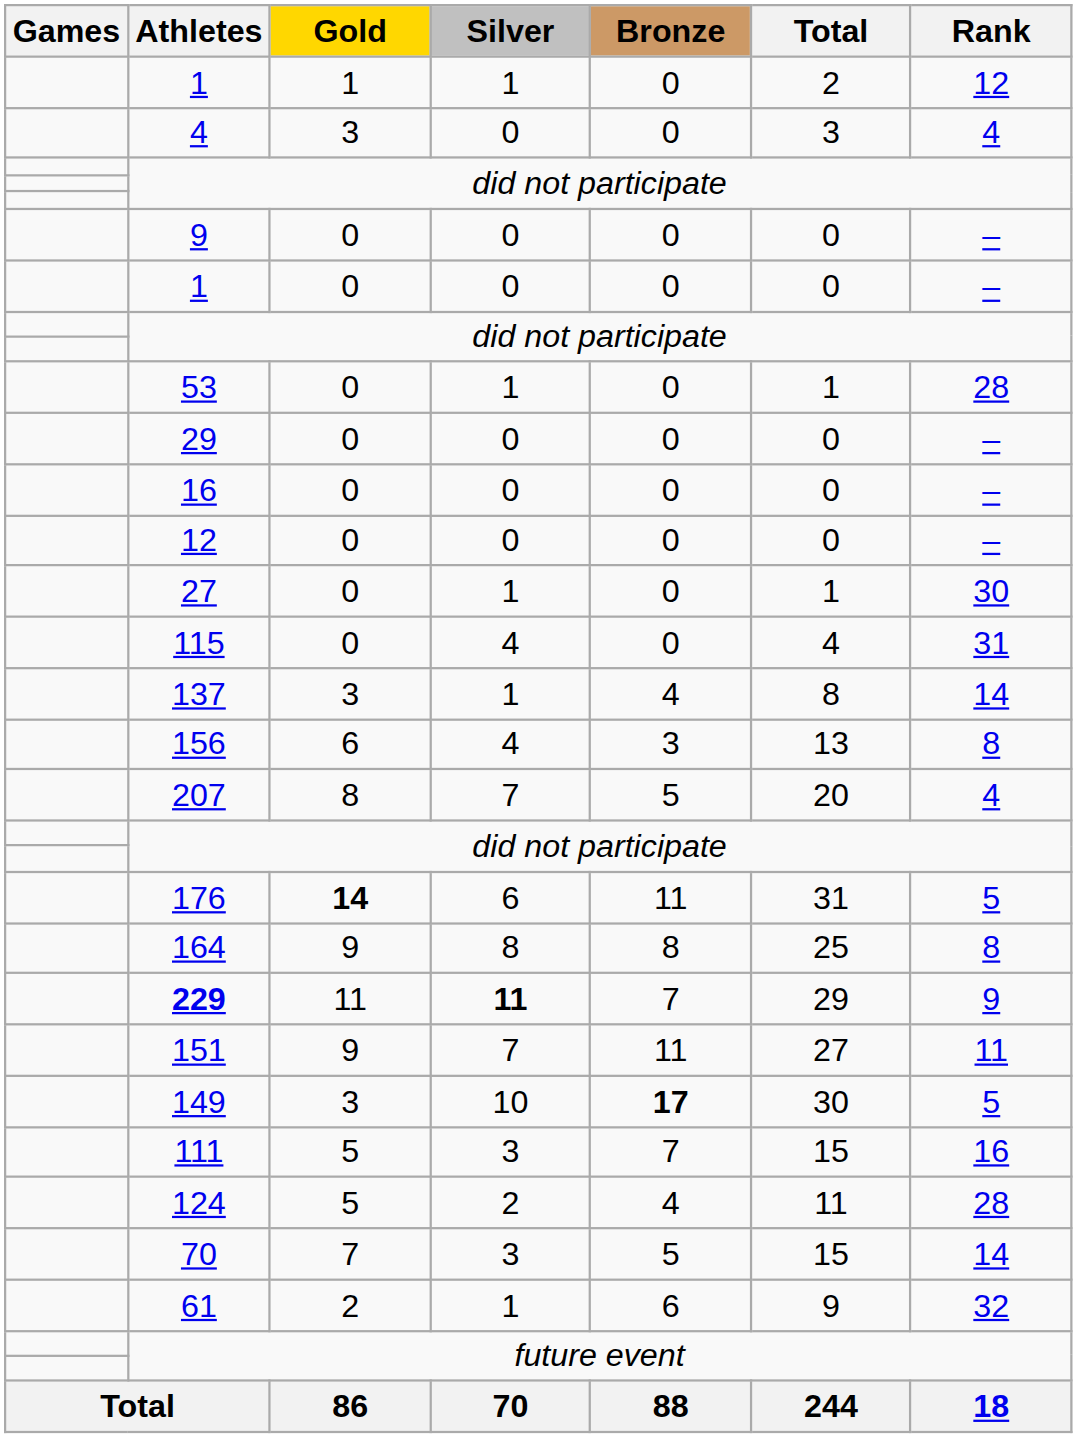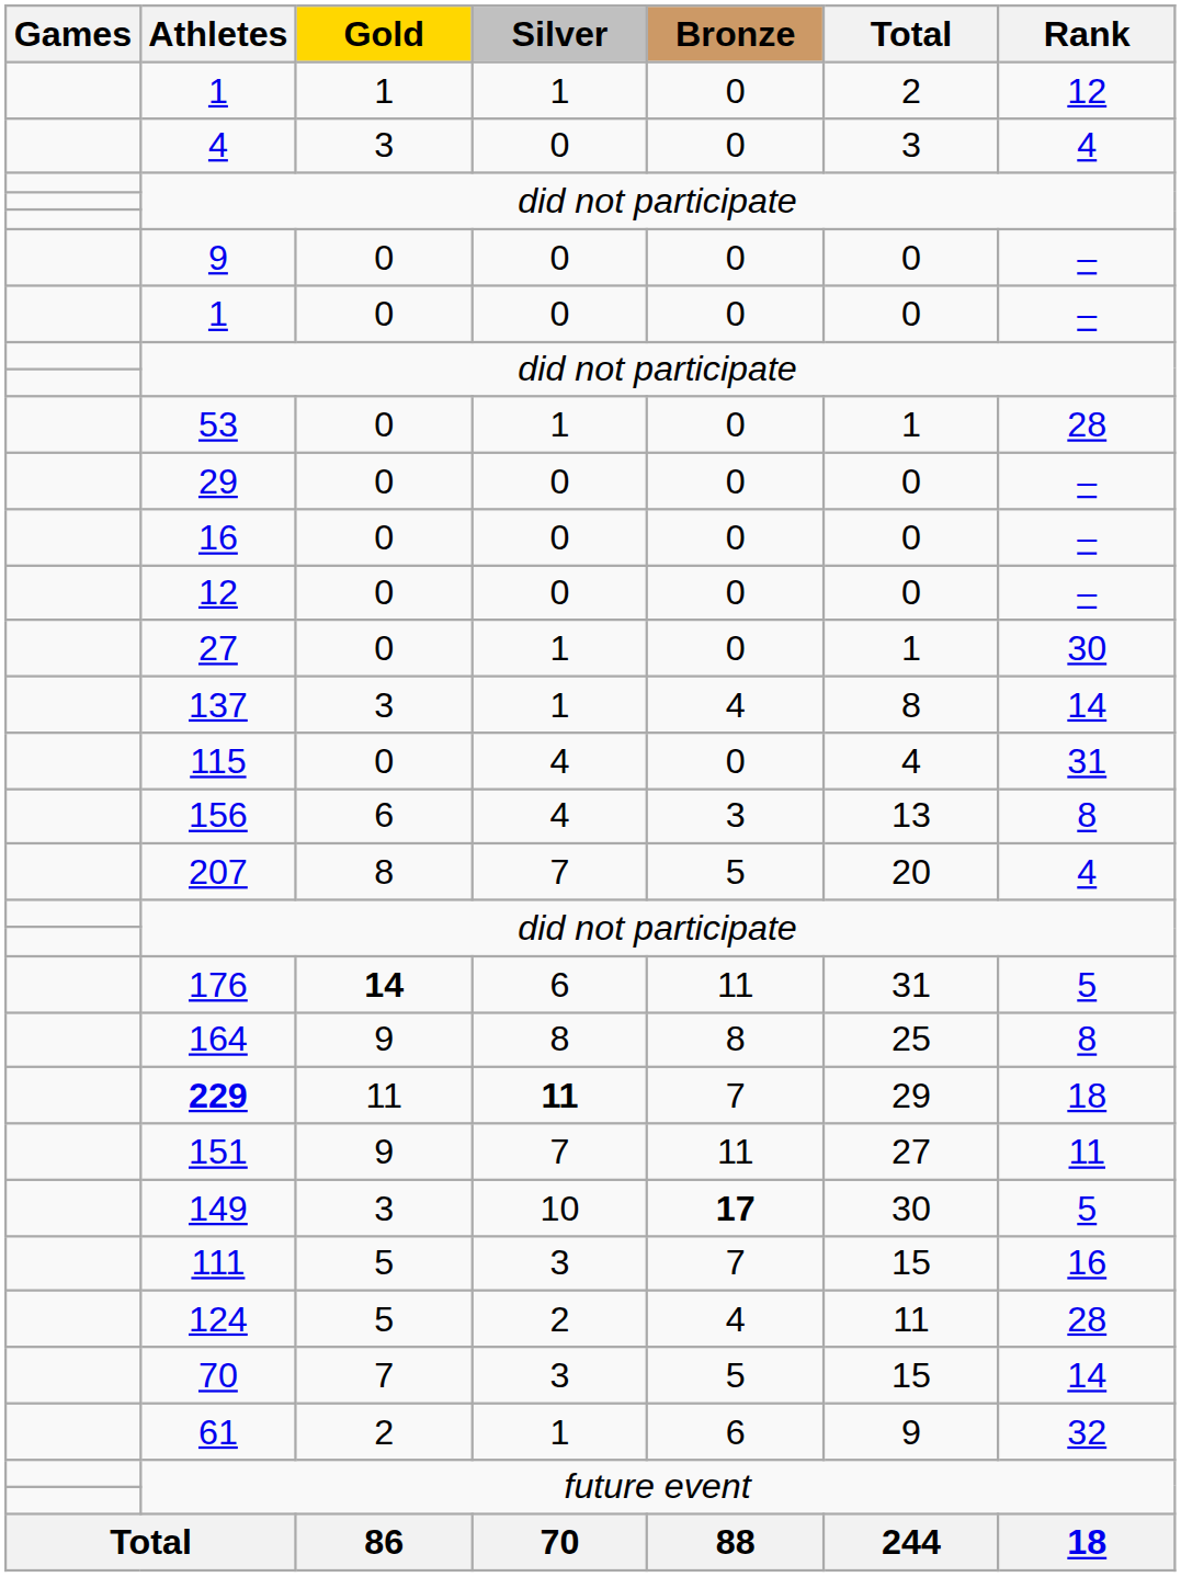rows swapped: 115 <-> 137
229 | Rank: 9 -> 18
